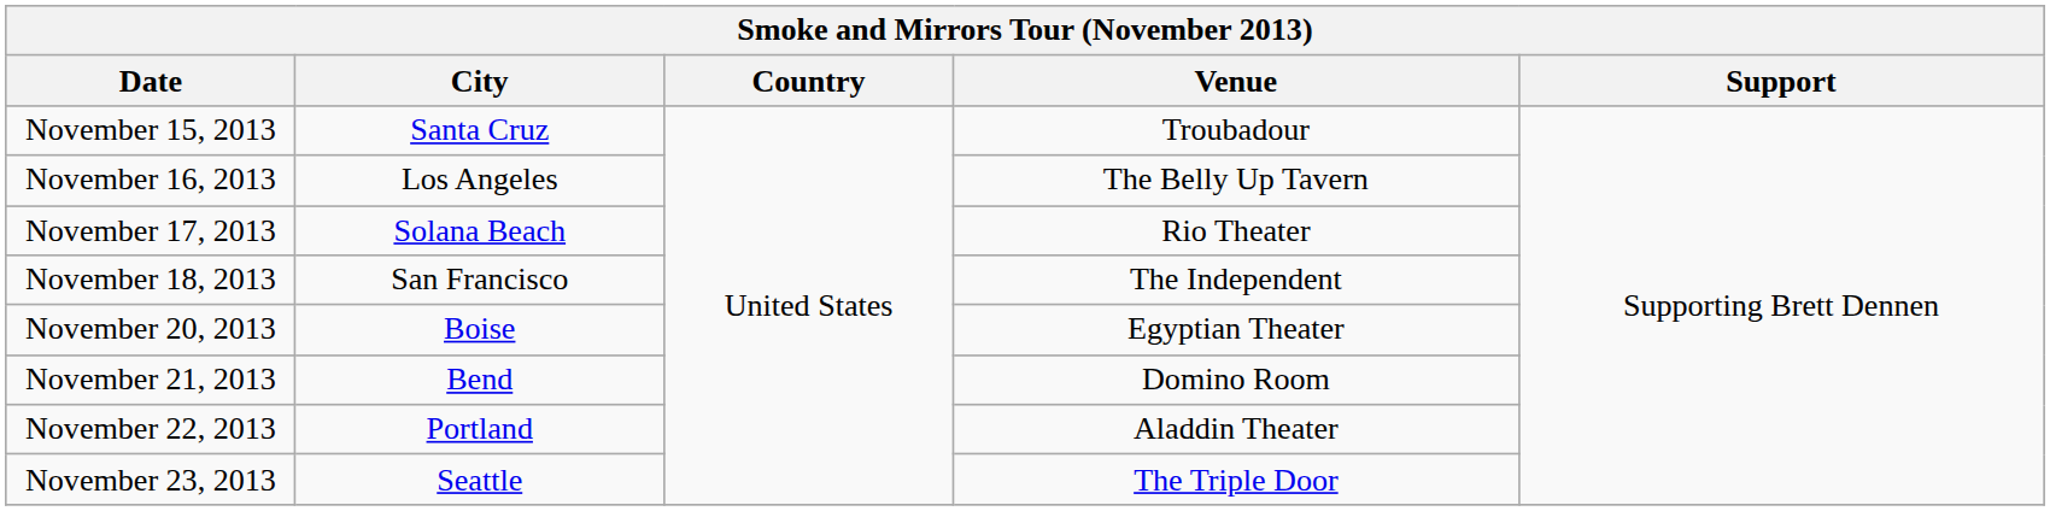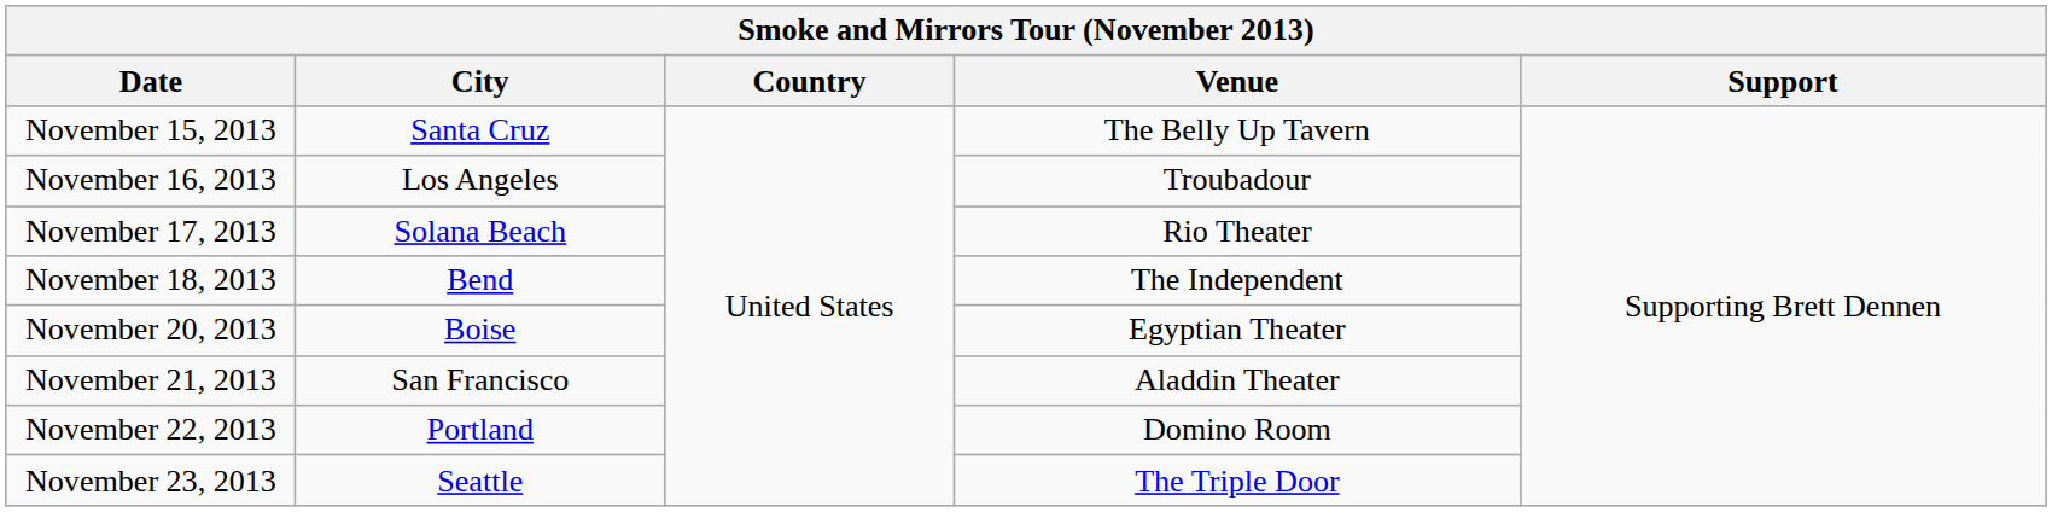November 15, 2013 | Venue: Troubadour -> The Belly Up Tavern
November 16, 2013 | Venue: The Belly Up Tavern -> Troubadour
November 18, 2013 | City: San Francisco -> Bend
November 21, 2013 | City: Bend -> San Francisco
November 21, 2013 | Venue: Domino Room -> Aladdin Theater
November 22, 2013 | Venue: Aladdin Theater -> Domino Room
